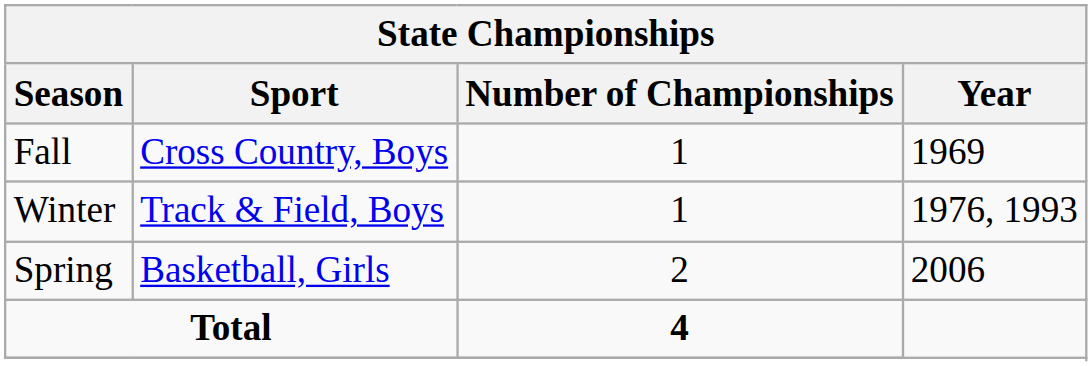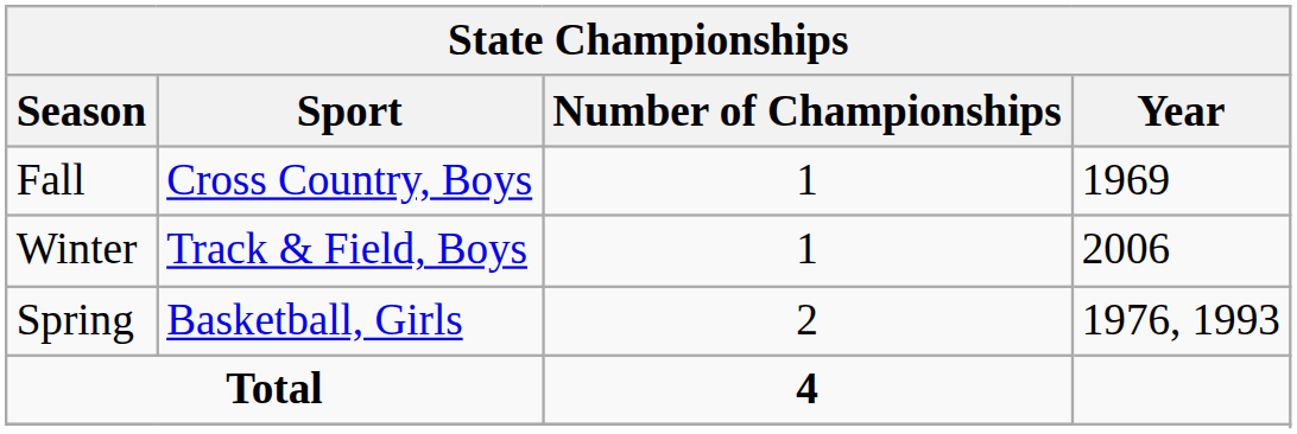Winter | Year: 1976, 1993 -> 2006
Spring | Year: 2006 -> 1976, 1993
